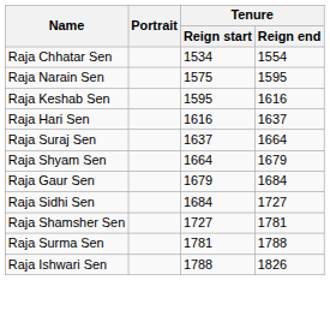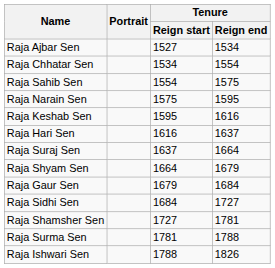+ row: Raja Ajbar Sen | 1527 | 1534
+ row: Raja Sahib Sen | 1554 | 1575
